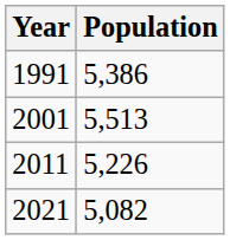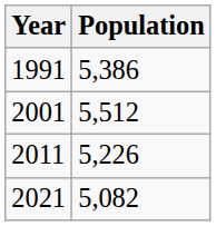2001 | Population: 5,513 -> 5,512
